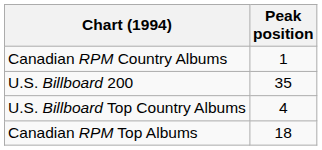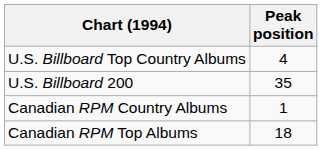rows swapped: U.S. Billboard Top Country Albums <-> Canadian RPM Country Albums
